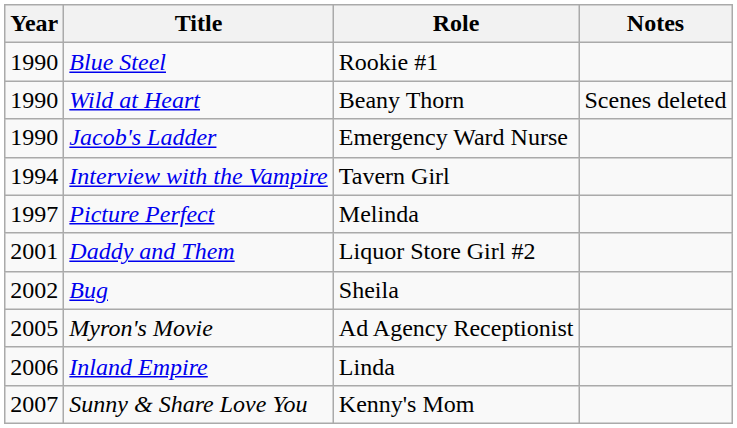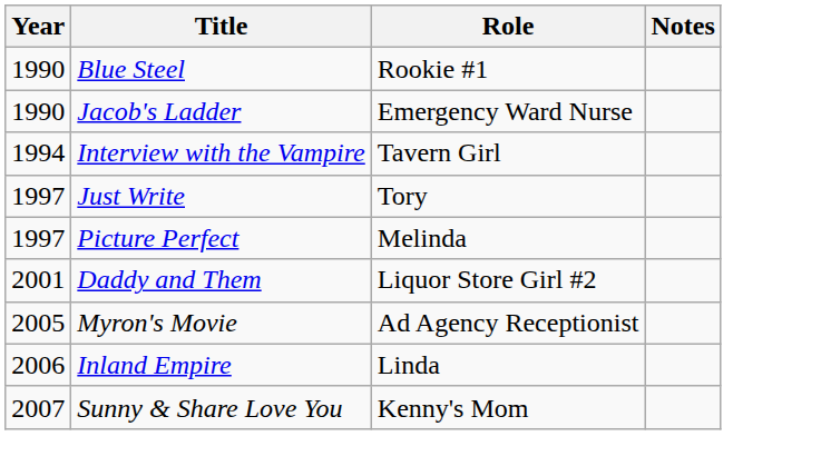- row: 1990 | Wild at Heart | Beany Thorn | Scenes deleted
+ row: 1997 | Just Write | Tory
- row: 2002 | Bug | Sheila
